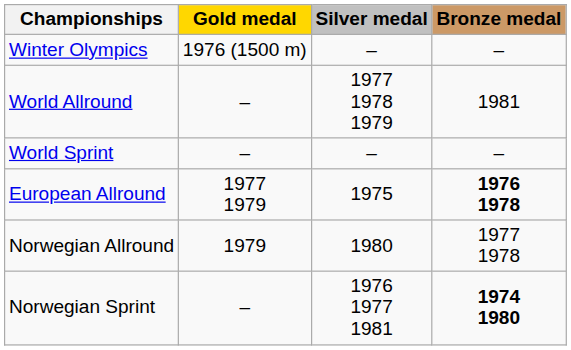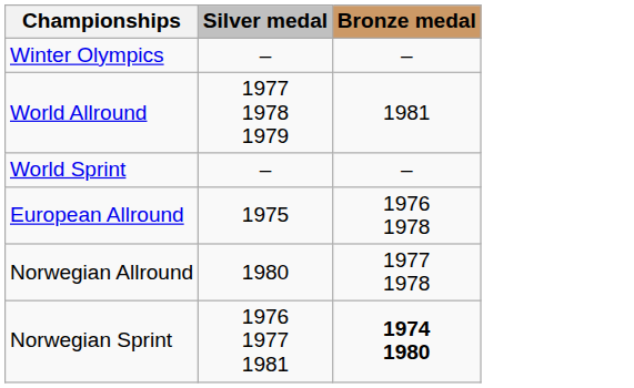- column: Gold medal | 1976 (1500 m) | – | – | 1977 1979 | 1979 | –
European Allround | Bronze medal: bold -> normal
